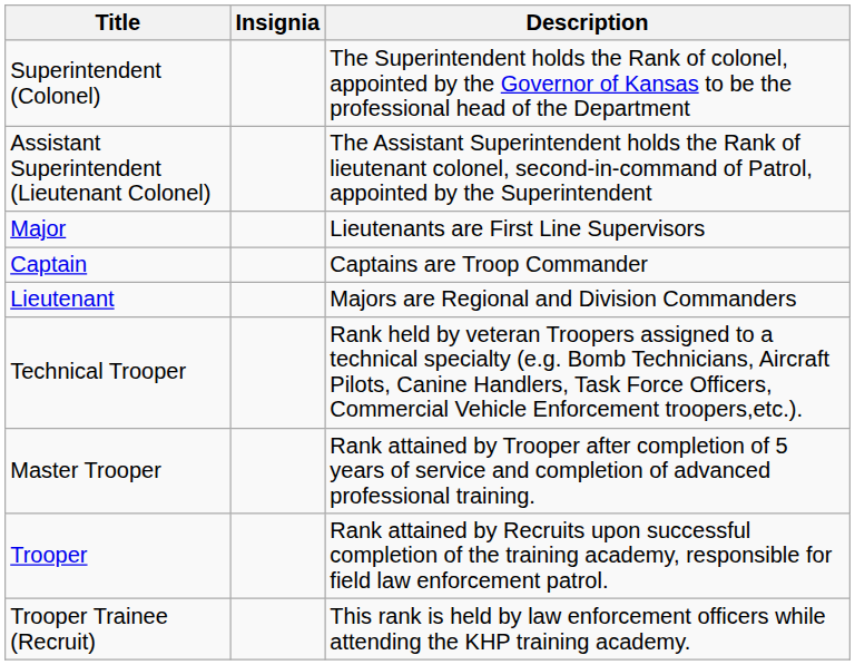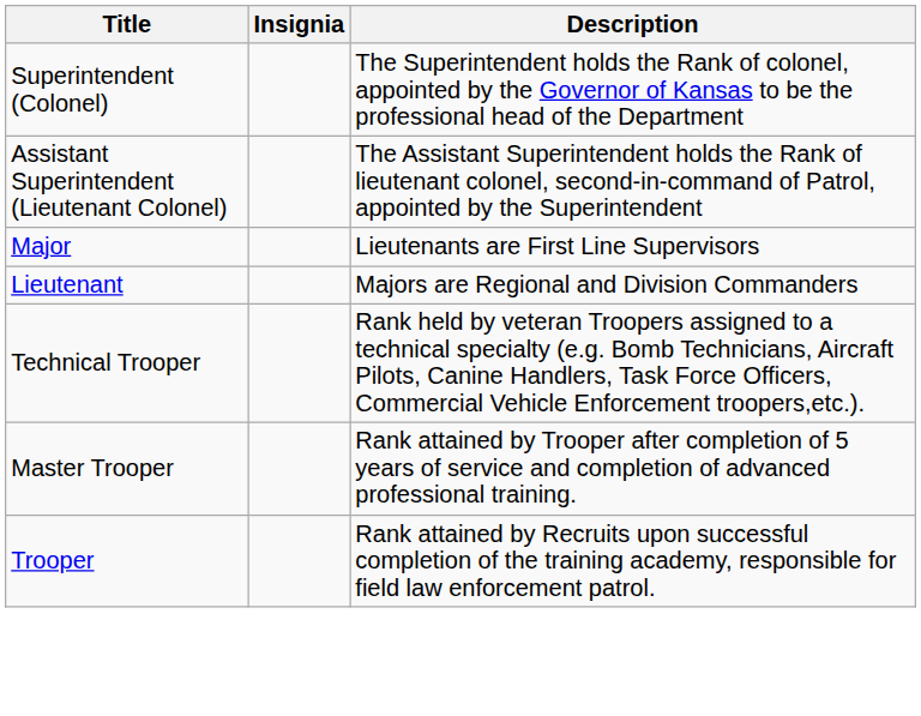- row: Captain | Captains are Troop Commander
- row: Trooper Trainee (Recruit) | This rank is held by law enforcement officers while attending the KHP training academy.
